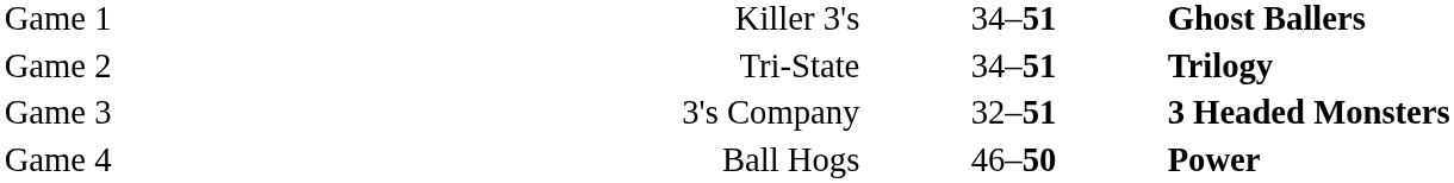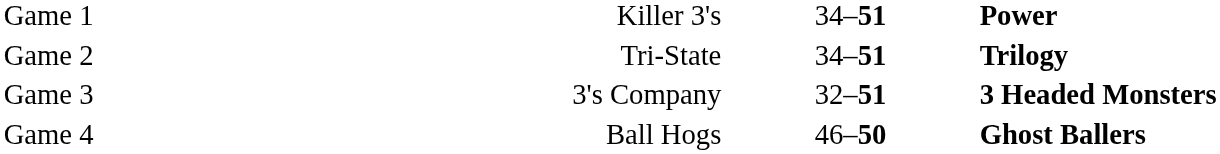Game 1 | column 4: Ghost Ballers -> Power
Game 4 | column 4: Power -> Ghost Ballers
